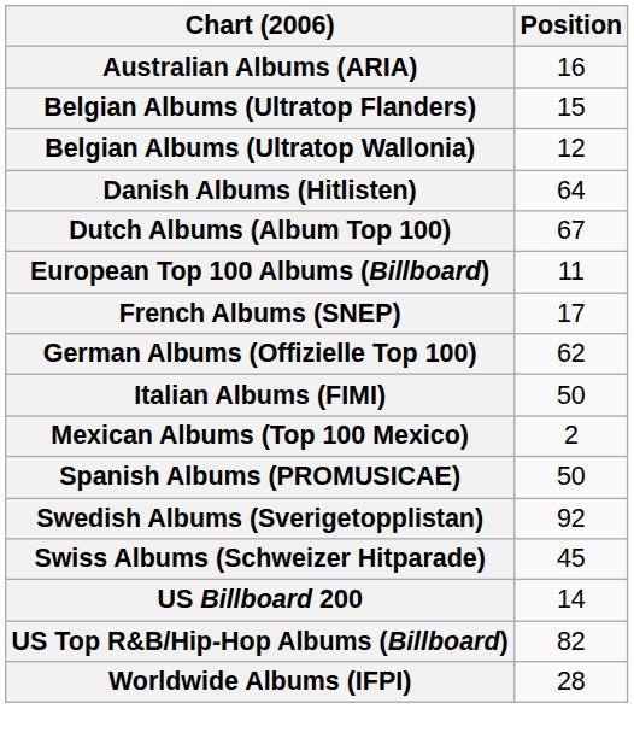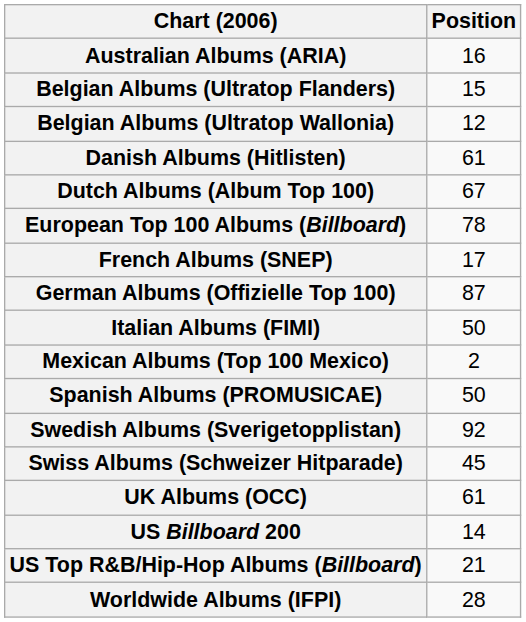Danish Albums (Hitlisten) | Position: 64 -> 61
European Top 100 Albums (Billboard) | Position: 11 -> 78
German Albums (Offizielle Top 100) | Position: 62 -> 87
+ row: UK Albums (OCC) | 61
US Top R&B/Hip-Hop Albums (Billboard) | Position: 82 -> 21
